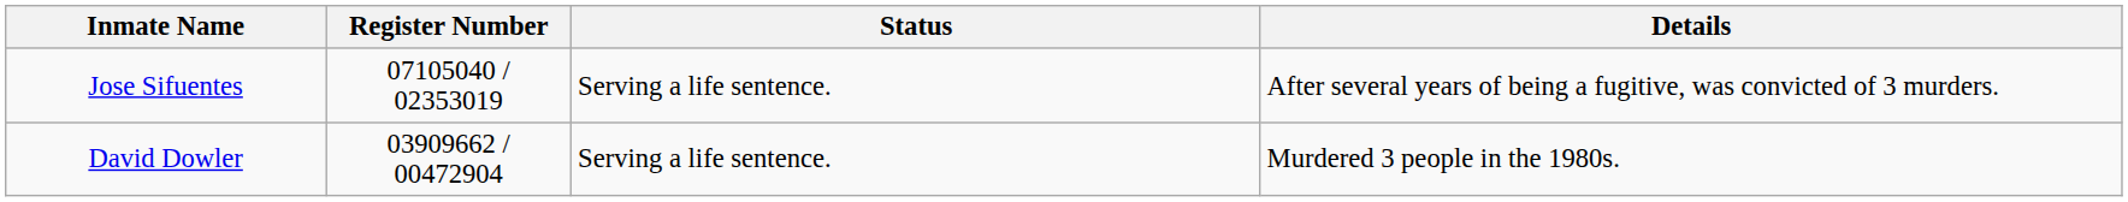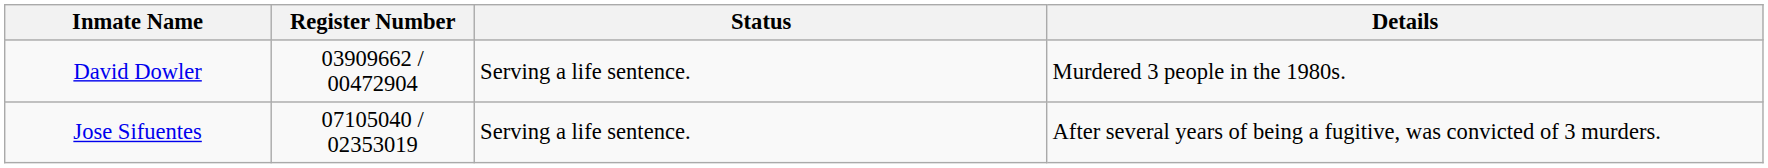rows swapped: David Dowler <-> Jose Sifuentes
